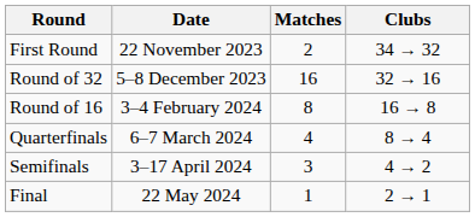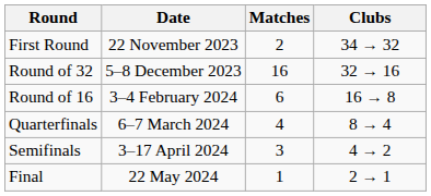Round of 16 | Matches: 8 -> 6
